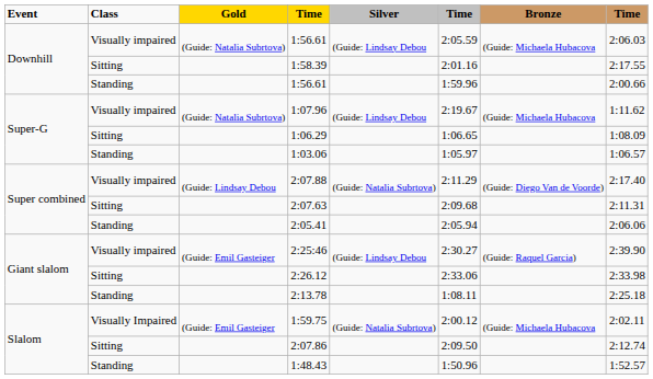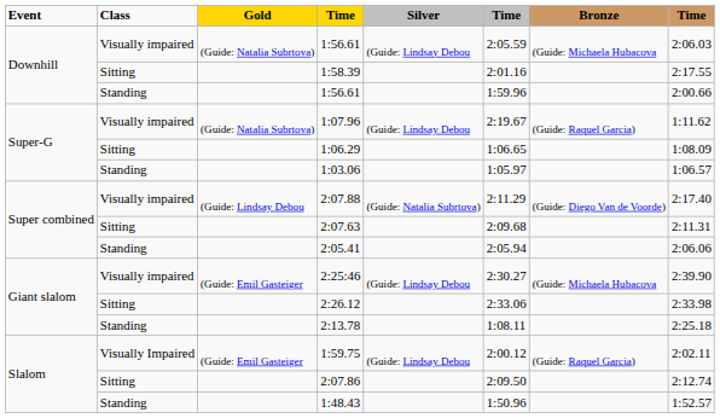1:07.96 | Bronze: (Guide: Michaela Hubacova -> (Guide: Raquel Garcia)
2:25:46 | Bronze: (Guide: Raquel Garcia) -> (Guide: Michaela Hubacova
1:59.75 | Silver: (Guide: Natalia Subrtova) -> (Guide: Lindsay Debou
1:59.75 | Bronze: (Guide: Michaela Hubacova -> (Guide: Raquel Garcia)
